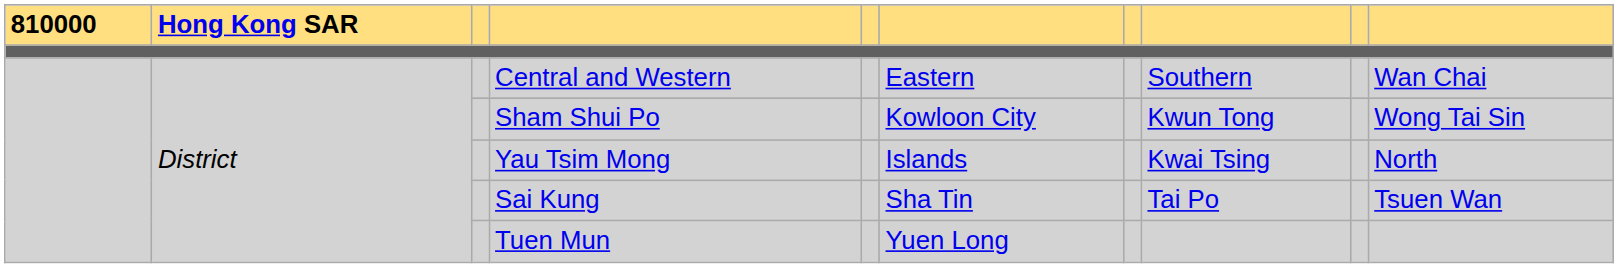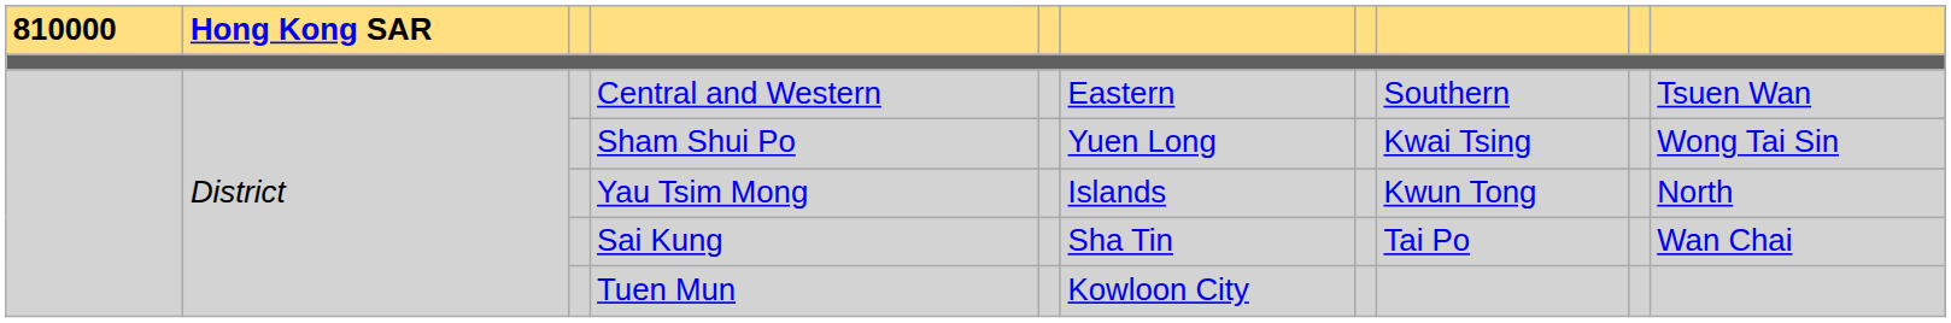Central and Western | column 10: Wan Chai -> Tsuen Wan
Sham Shui Po | column 6: Kowloon City -> Yuen Long
Sham Shui Po | column 8: Kwun Tong -> Kwai Tsing
Yau Tsim Mong | column 8: Kwai Tsing -> Kwun Tong
Sai Kung | column 10: Tsuen Wan -> Wan Chai
Tuen Mun | column 6: Yuen Long -> Kowloon City
